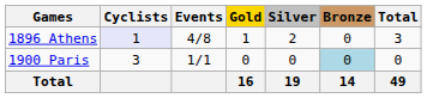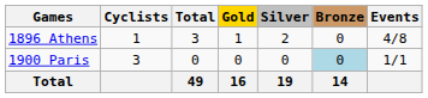columns swapped: Events <-> Total
1896 Athens | Cyclists: lavender background -> no background
